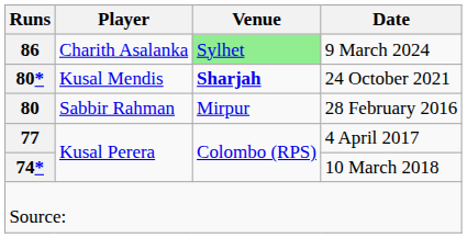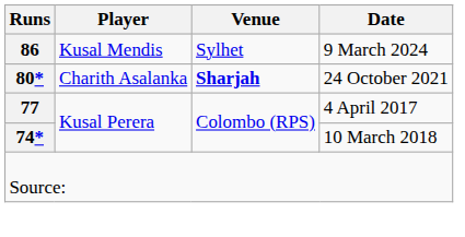9 March 2024 | Player: Charith Asalanka -> Kusal Mendis
9 March 2024 | Venue: lightgreen background -> no background
24 October 2021 | Player: Kusal Mendis -> Charith Asalanka
- row: 80 | Sabbir Rahman | Mirpur | 28 February 2016
